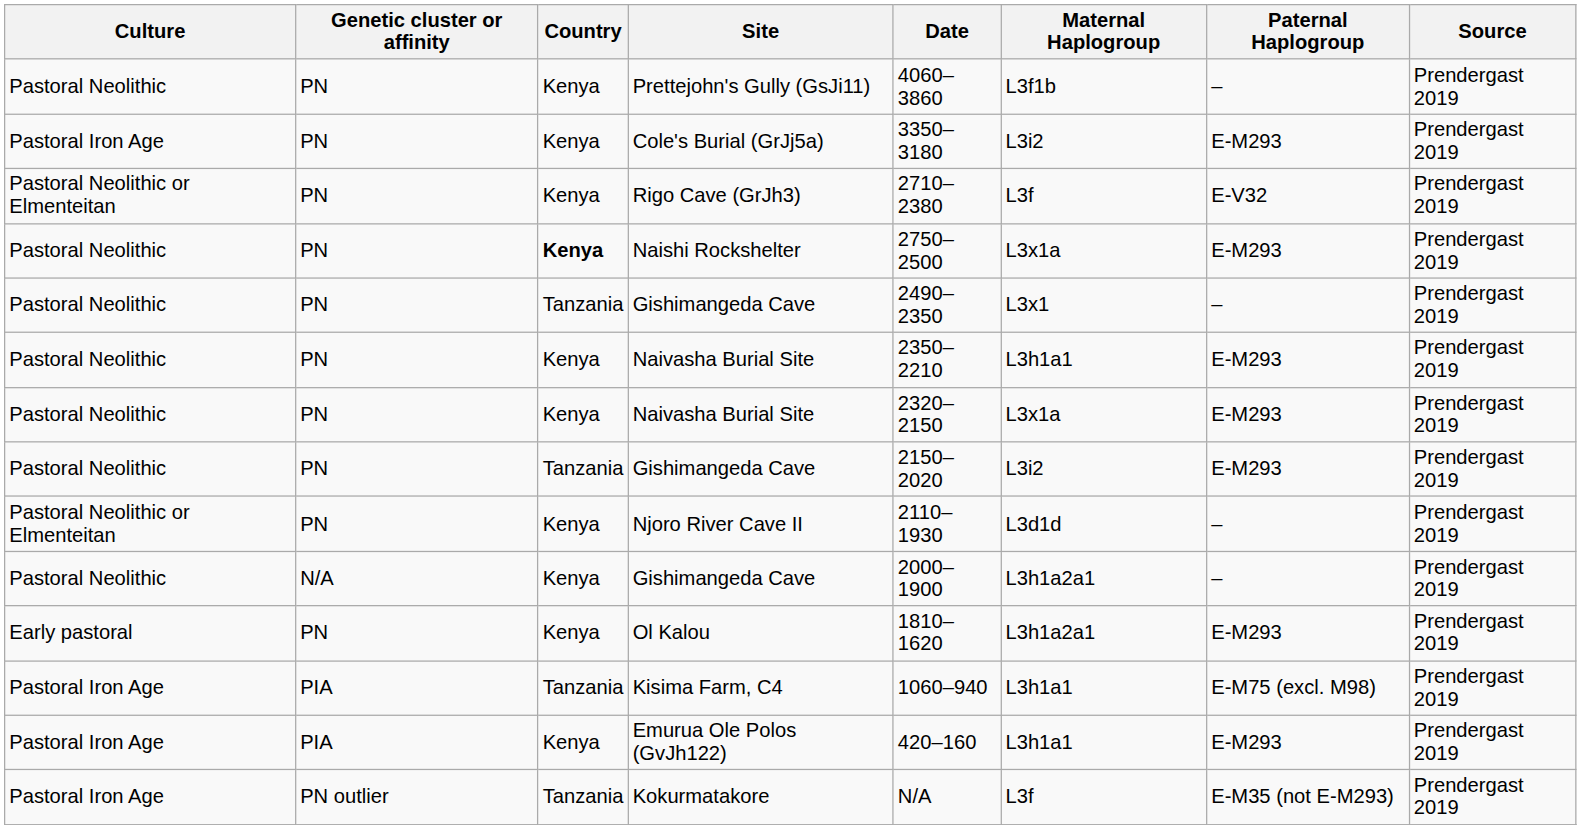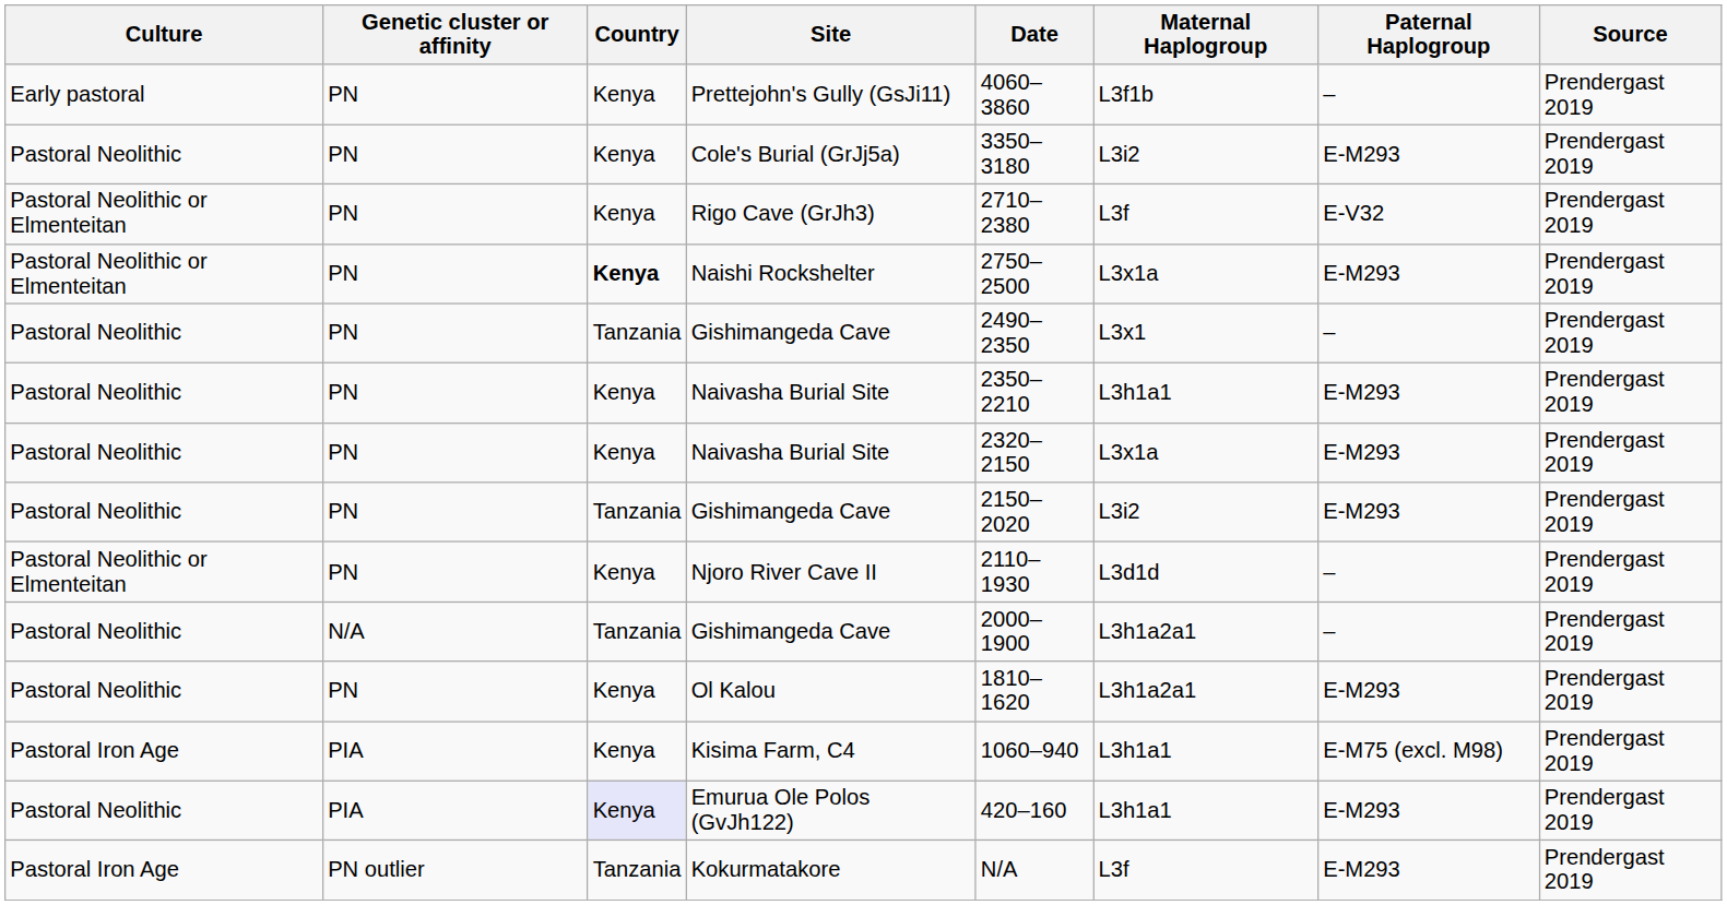Prettejohn's Gully (GsJi11) | Culture: Pastoral Neolithic -> Early pastoral
Cole's Burial (GrJj5a) | Culture: Pastoral Iron Age -> Pastoral Neolithic
Naishi Rockshelter | Culture: Pastoral Neolithic -> Pastoral Neolithic or Elmenteitan
N/A / Gishimangeda Cave | Country: Kenya -> Tanzania
Ol Kalou | Culture: Early pastoral -> Pastoral Neolithic
Kisima Farm, C4 | Country: Tanzania -> Kenya
Emurua Ole Polos (GvJh122) | Culture: Pastoral Iron Age -> Pastoral Neolithic
Emurua Ole Polos (GvJh122) | Country: no background -> lavender background
Kokurmatakore | Paternal Haplogroup: E-M35 (not E-M293) -> E-M293
